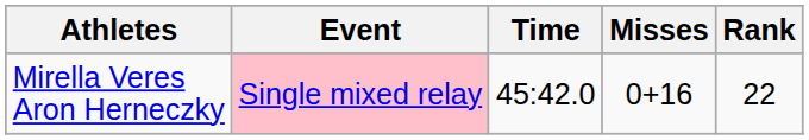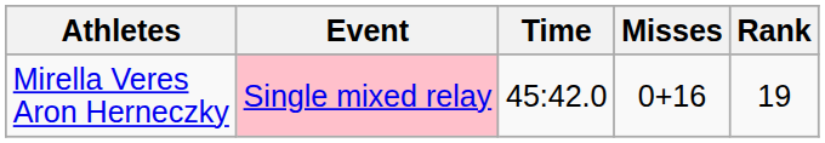Mirella Veres Aron Herneczky | Rank: 22 -> 19
